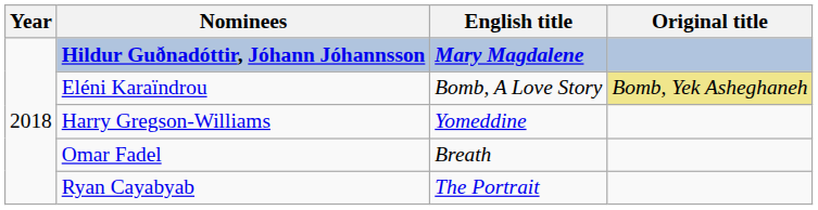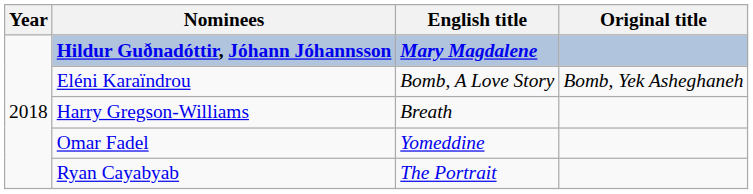Eléni Karaïndrou | Original title: khaki background -> no background
Harry Gregson-Williams | English title: Yomeddine -> Breath
Omar Fadel | English title: Breath -> Yomeddine
